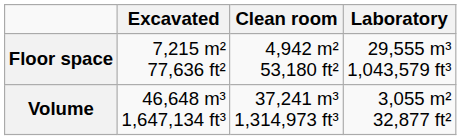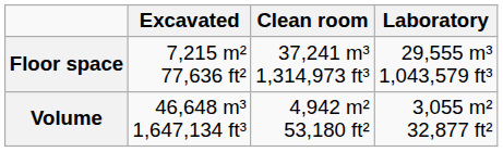Floor space | Clean room: 4,942 m² 53,180 ft² -> 37,241 m³ 1,314,973 ft³
Volume | Clean room: 37,241 m³ 1,314,973 ft³ -> 4,942 m² 53,180 ft²
